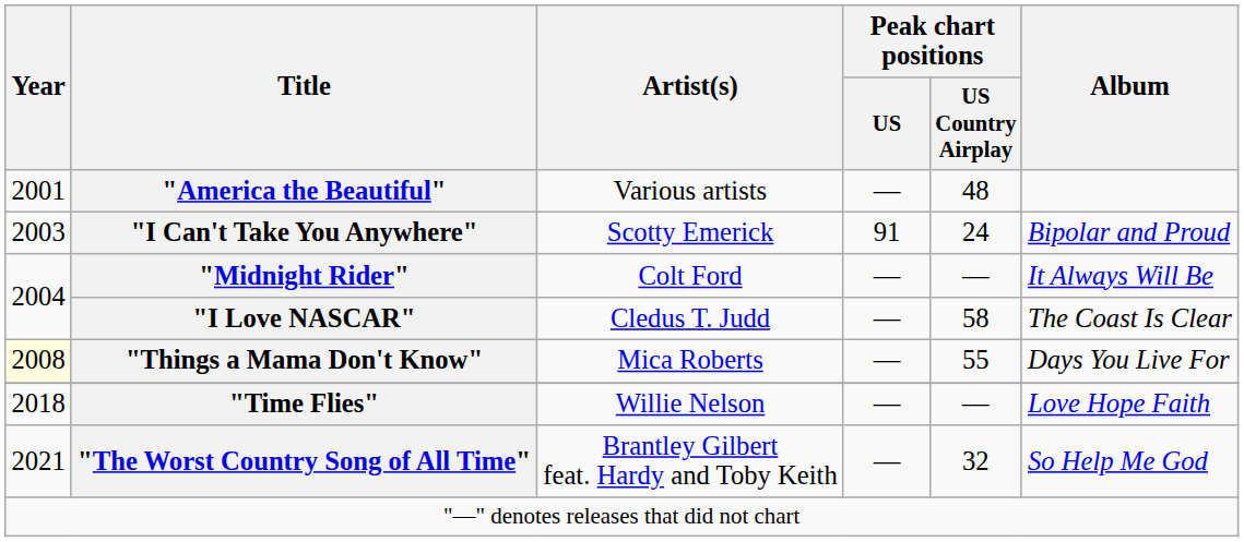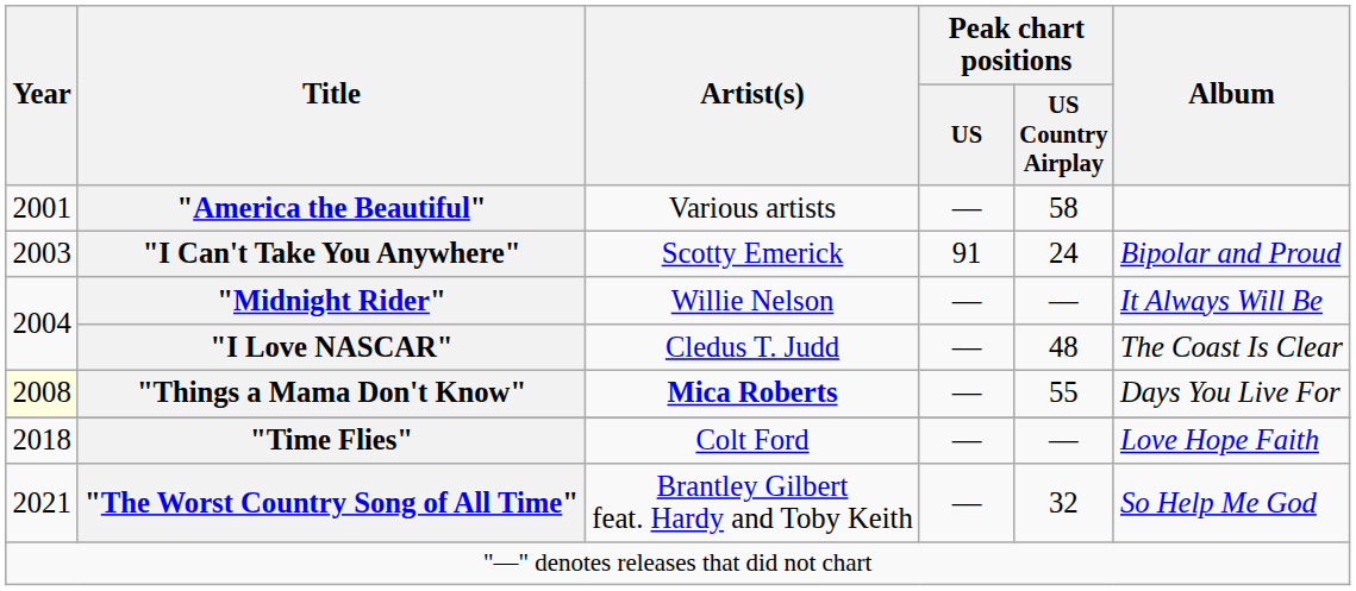"America the Beautiful" | Peak chart positions / US Country Airplay: 48 -> 58
"Midnight Rider" | Artist(s): Colt Ford -> Willie Nelson
"I Love NASCAR" | Peak chart positions / US Country Airplay: 58 -> 48
"Things a Mama Don't Know" | Artist(s): normal -> bold
"Time Flies" | Artist(s): Willie Nelson -> Colt Ford
